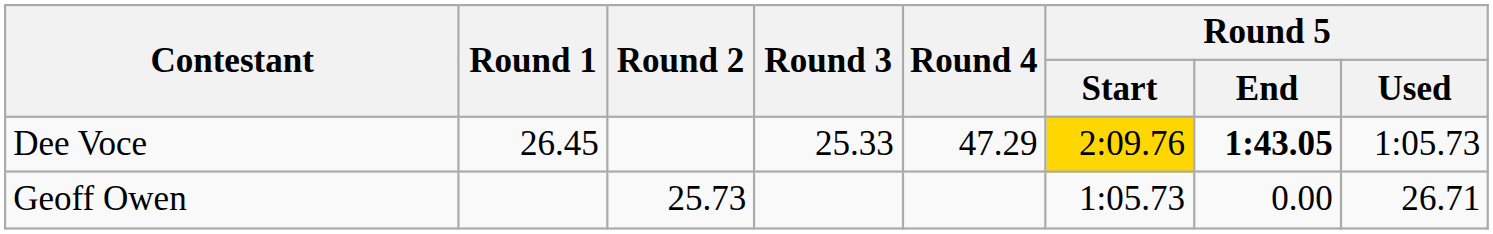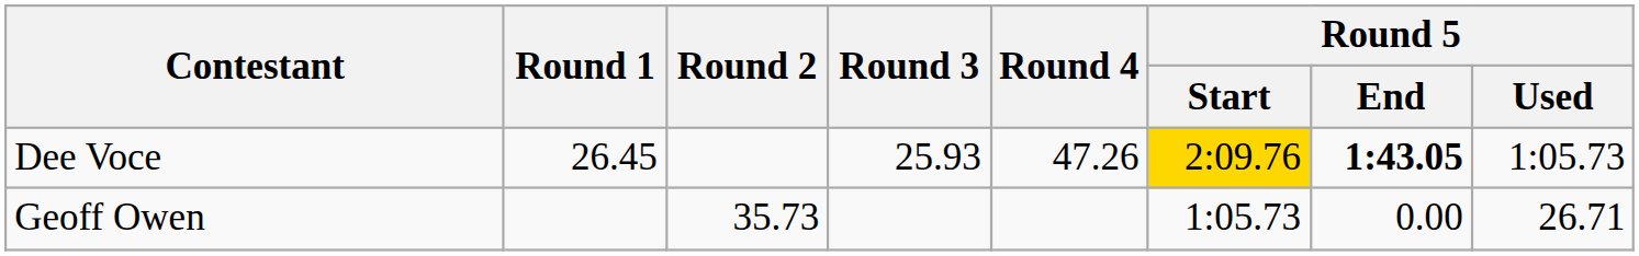Dee Voce | Round 3: 25.33 -> 25.93
Dee Voce | Round 4: 47.29 -> 47.26
Geoff Owen | Round 2: 25.73 -> 35.73
